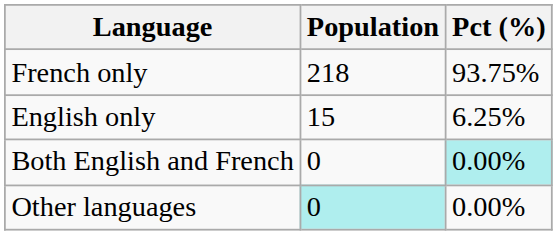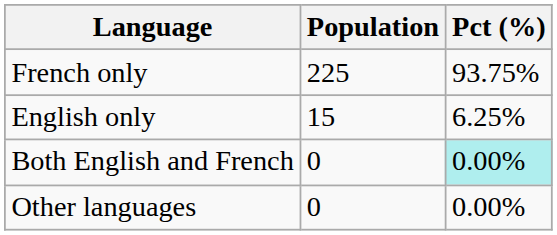French only | Population: 218 -> 225
Other languages | Population: paleturquoise background -> no background
